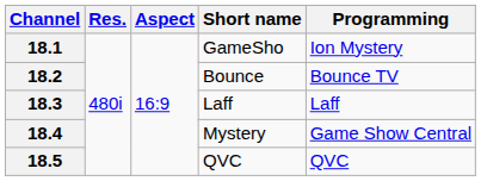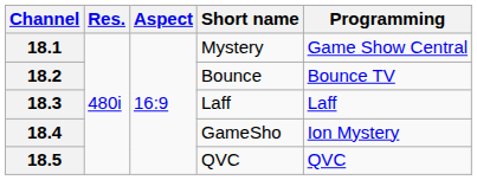18.1 | Short name: GameSho -> Mystery
18.1 | Programming: Ion Mystery -> Game Show Central
18.4 | Short name: Mystery -> GameSho
18.4 | Programming: Game Show Central -> Ion Mystery
